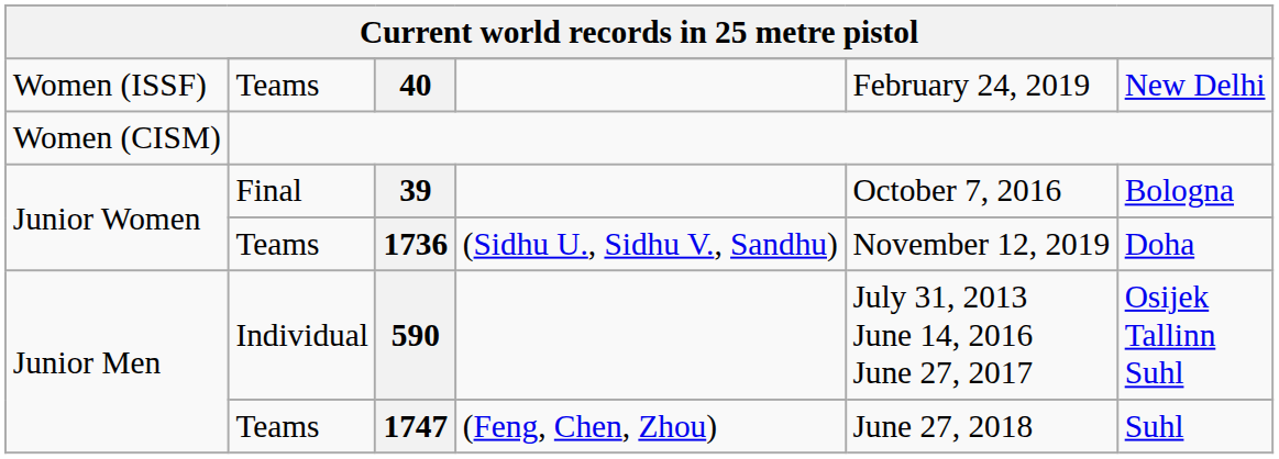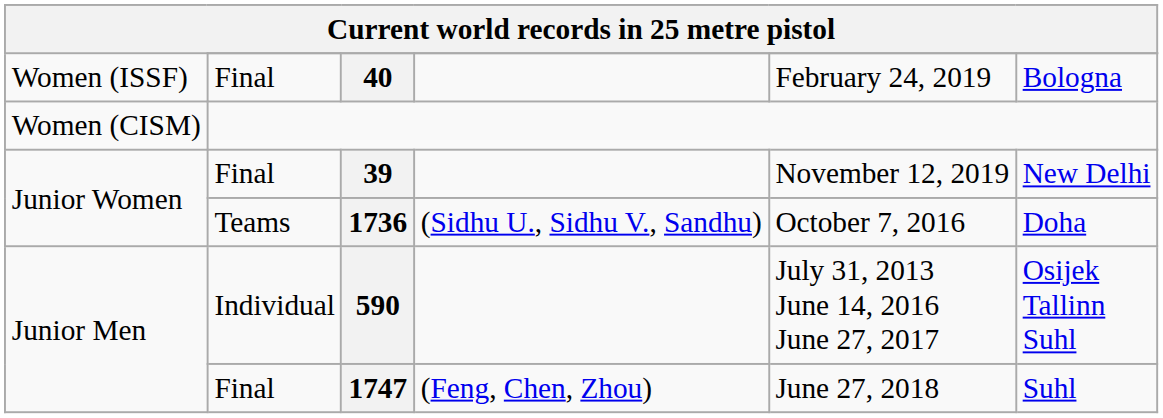40 | column 2: Teams -> Final
40 | column 6: New Delhi -> Bologna
39 | column 5: October 7, 2016 -> November 12, 2019
39 | column 6: Bologna -> New Delhi
1736 | column 5: November 12, 2019 -> October 7, 2016
1747 | column 2: Teams -> Final
